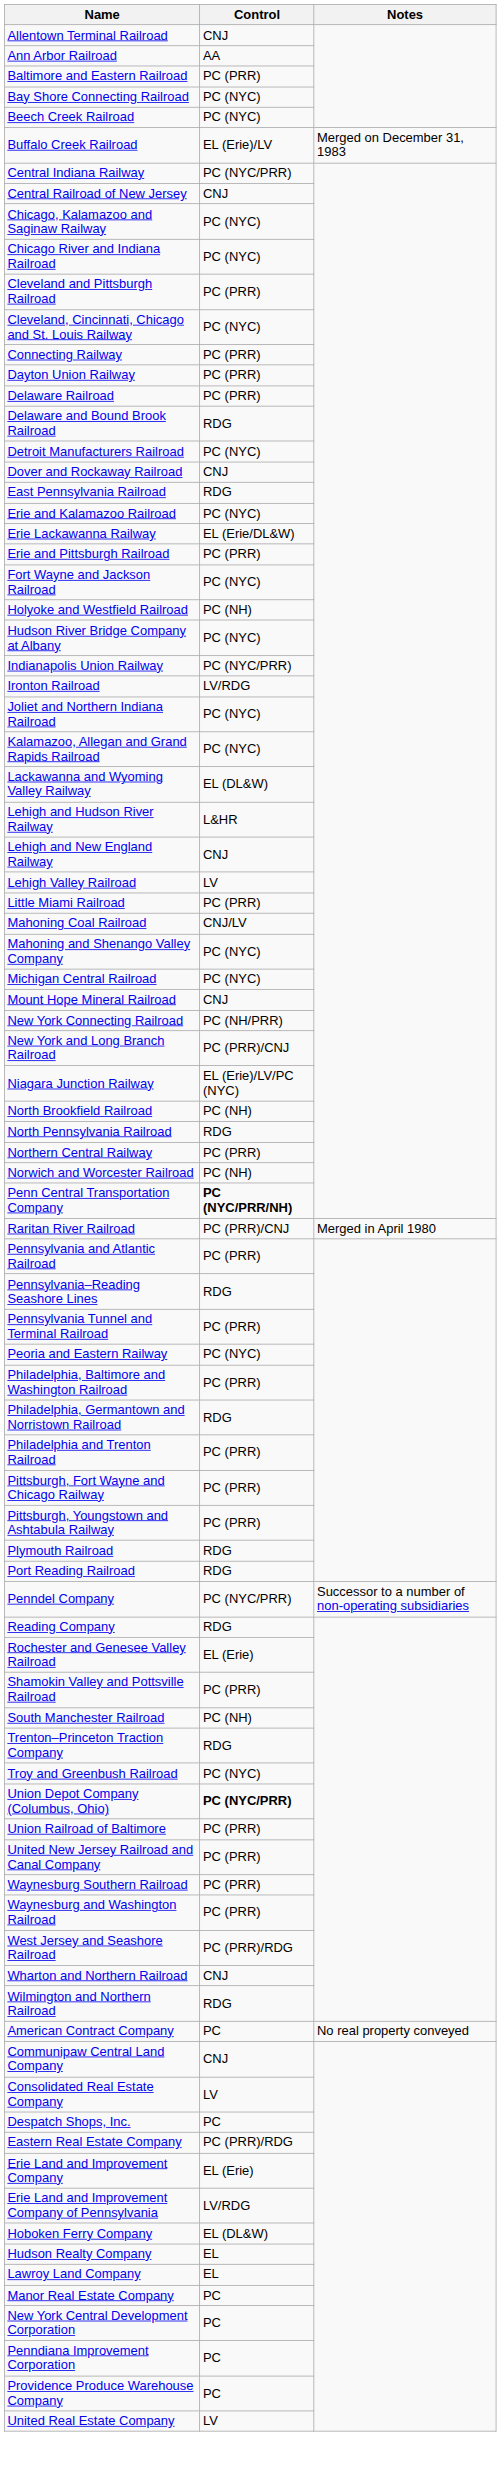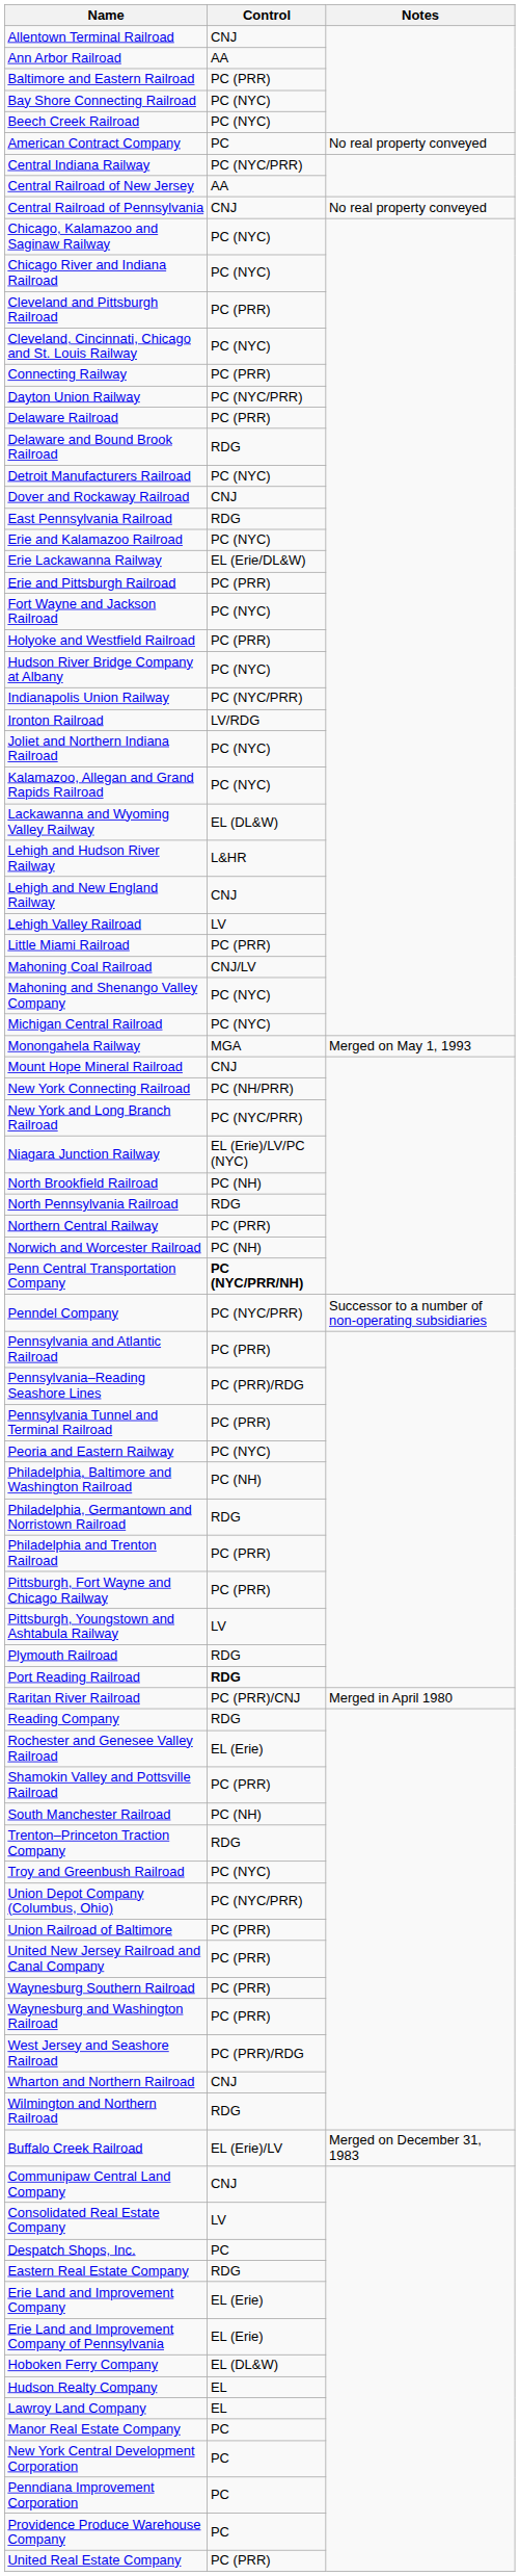rows swapped: Buffalo Creek Railroad <-> American Contract Company
Central Railroad of New Jersey | Control: CNJ -> AA
+ row: Central Railroad of Pennsylvania | CNJ | No real property conveyed
Dayton Union Railway | Control: PC (PRR) -> PC (NYC/PRR)
Holyoke and Westfield Railroad | Control: PC (NH) -> PC (PRR)
+ row: Monongahela Railway | MGA | Merged on May 1, 1993
New York and Long Branch Railroad | Control: PC (PRR)/CNJ -> PC (NYC/PRR)
rows swapped: Penndel Company <-> Raritan River Railroad
Pennsylvania–Reading Seashore Lines | Control: RDG -> PC (PRR)/RDG
Philadelphia, Baltimore and Washington Railroad | Control: PC (PRR) -> PC (NH)
Pittsburgh, Youngstown and Ashtabula Railway | Control: PC (PRR) -> LV
Port Reading Railroad | Control: normal -> bold
Union Depot Company (Columbus, Ohio) | Control: bold -> normal
Eastern Real Estate Company | Control: PC (PRR)/RDG -> RDG
Erie Land and Improvement Company of Pennsylvania | Control: LV/RDG -> EL (Erie)
United Real Estate Company | Control: LV -> PC (PRR)
